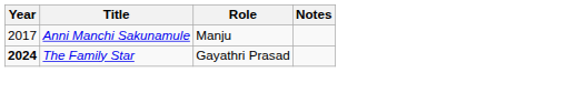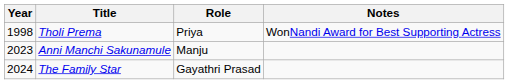+ row: 1998 | Tholi Prema | Priya | WonNandi Award for Best Supporting Actress
Anni Manchi Sakunamule | Year: 2017 -> 2023
The Family Star | Year: bold -> normal
